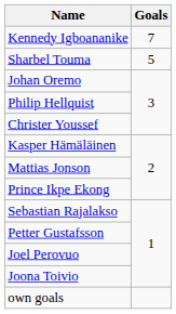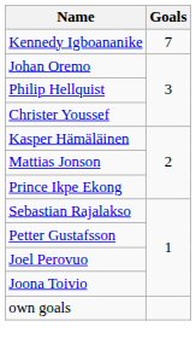- row: Sharbel Touma | 5
